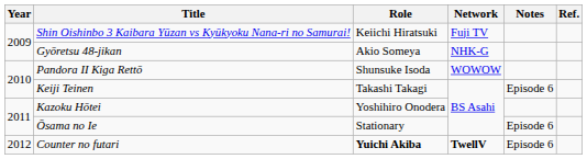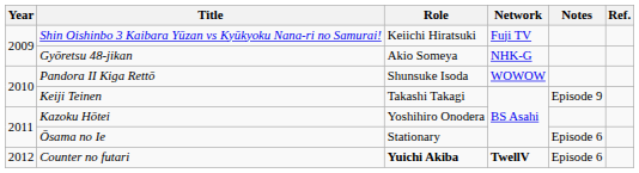Keiji Teinen | Notes: Episode 6 -> Episode 9
